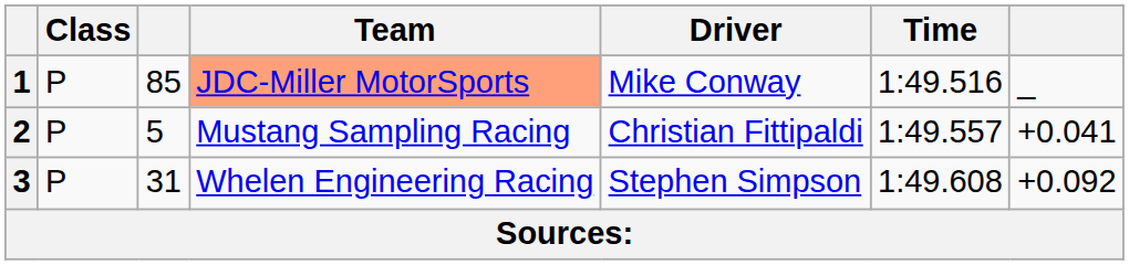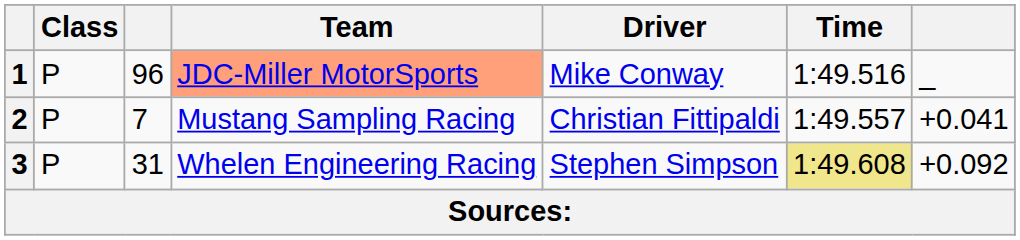1 | column 3: 85 -> 96
2 | column 3: 5 -> 7
3 | Time: no background -> khaki background
